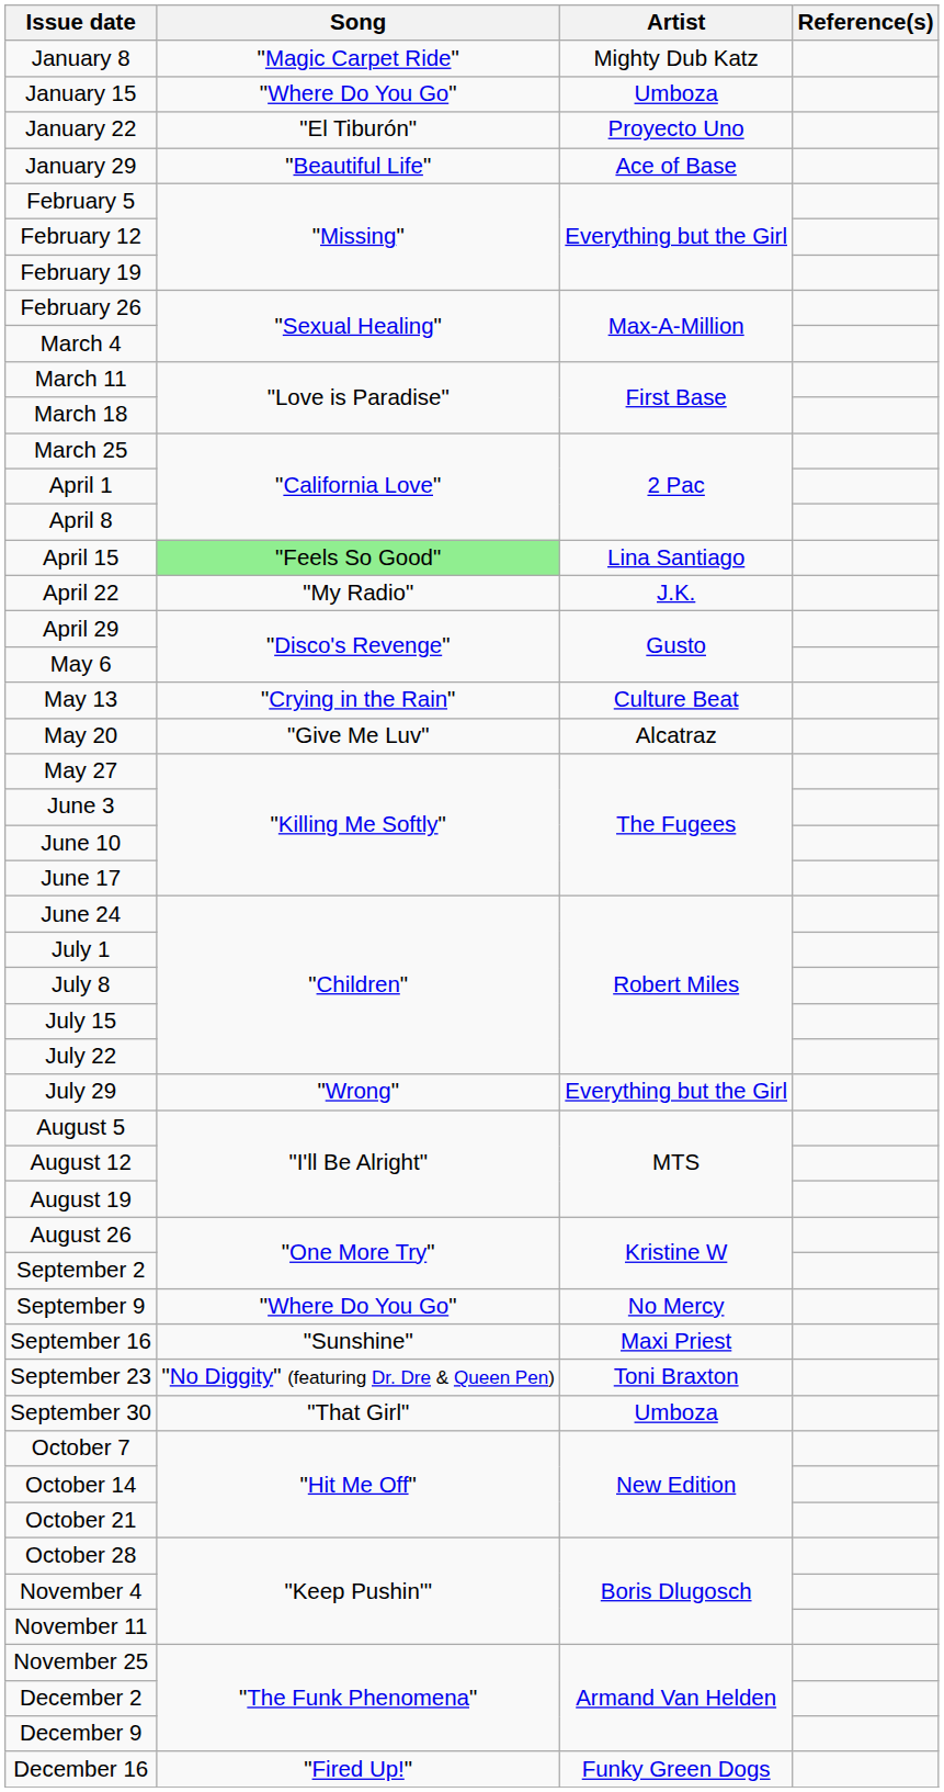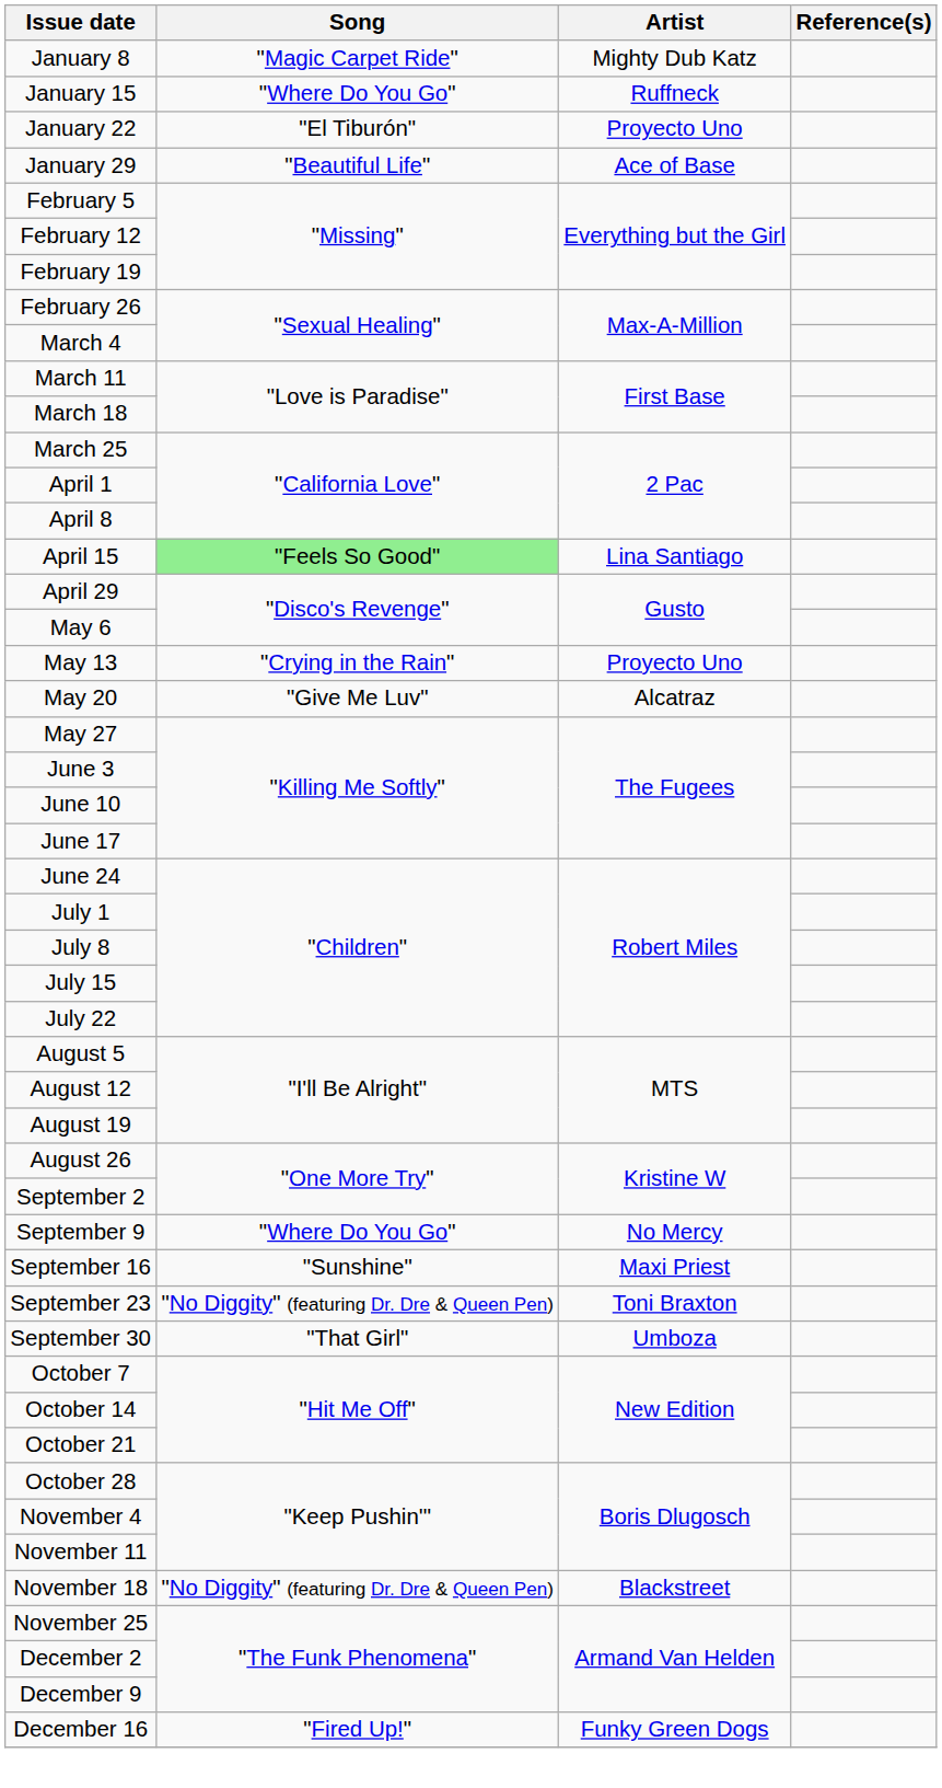January 15 | Artist: Umboza -> Ruffneck
- row: April 22 | "My Radio" | J.K.
May 13 | Artist: Culture Beat -> Proyecto Uno
- row: July 29 | "Wrong" | Everything but the Girl
+ row: November 18 | "No Diggity" (featuring Dr. Dre & Queen Pen) | Blackstreet
